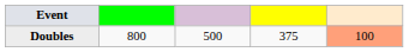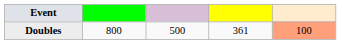Doubles | column 4: 375 -> 361
